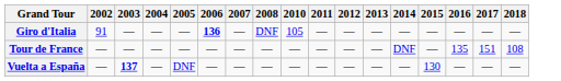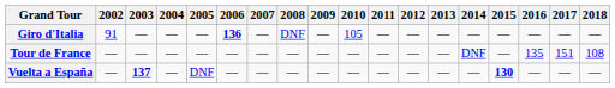+ column: 2009 | — | — | —
Vuelta a España | 2015: normal -> bold
